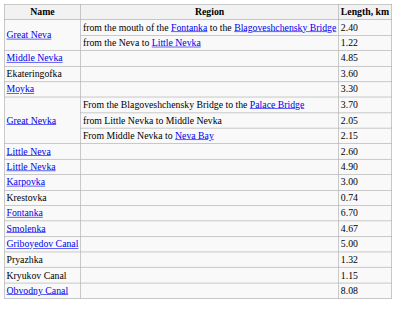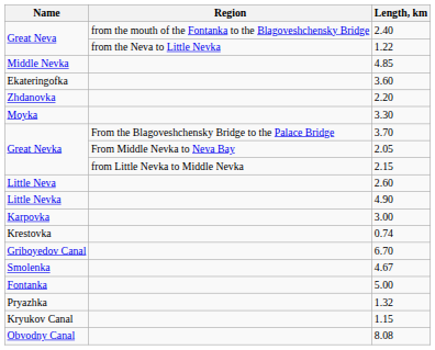+ row: Zhdanovka | 2.20
2.05 | Region: from Little Nevka to Middle Nevka -> From Middle Nevka to Neva Bay
2.15 | Region: From Middle Nevka to Neva Bay -> from Little Nevka to Middle Nevka
6.70 | Name: Fontanka -> Griboyedov Canal
5.00 | Name: Griboyedov Canal -> Fontanka
